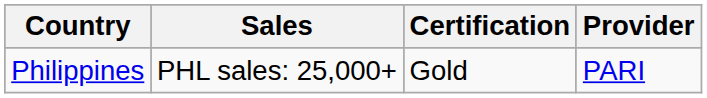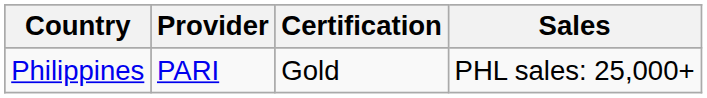columns swapped: Provider <-> Sales
